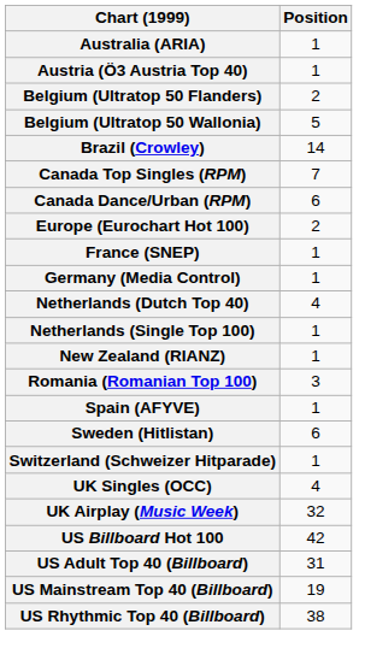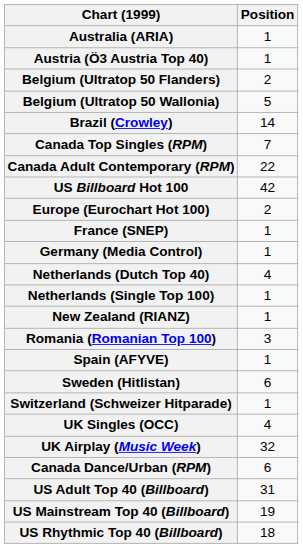+ row: Canada Adult Contemporary (RPM) | 22
rows swapped: Canada Dance/Urban (RPM) <-> US Billboard Hot 100
US Rhythmic Top 40 (Billboard) | Position: 38 -> 18
